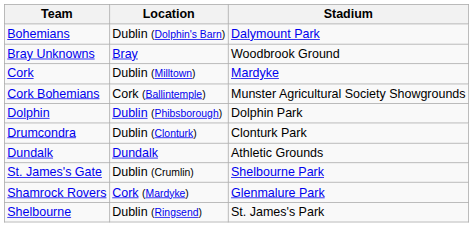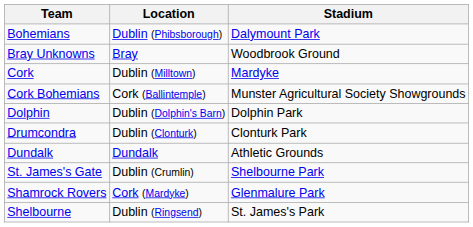Bohemians | Location: Dublin (Dolphin's Barn) -> Dublin (Phibsborough)
Dolphin | Location: Dublin (Phibsborough) -> Dublin (Dolphin's Barn)
